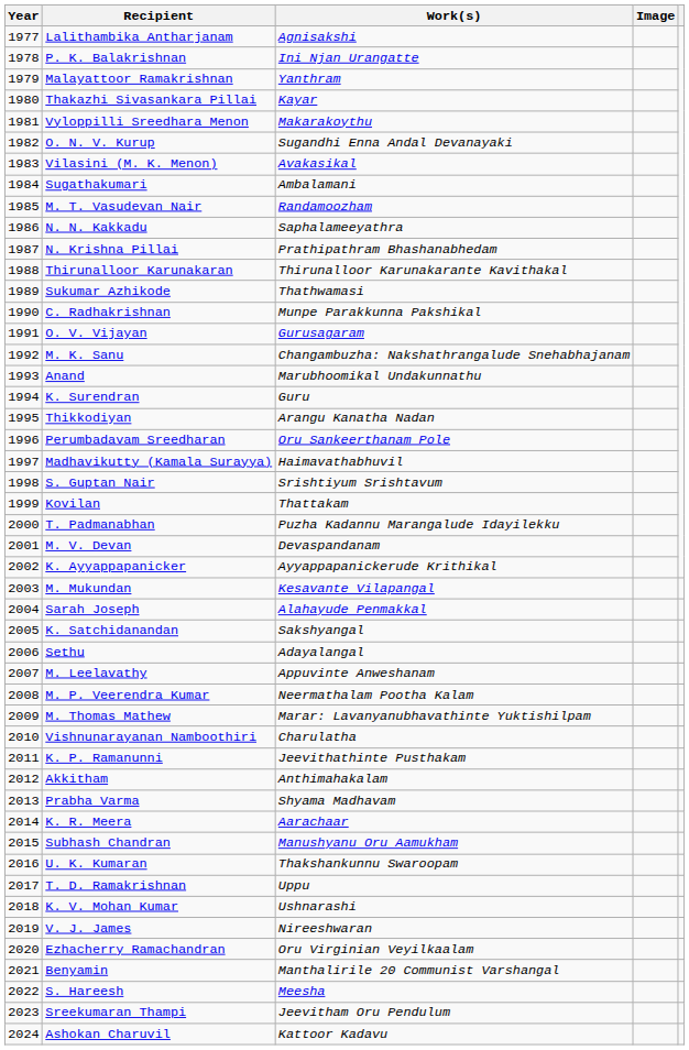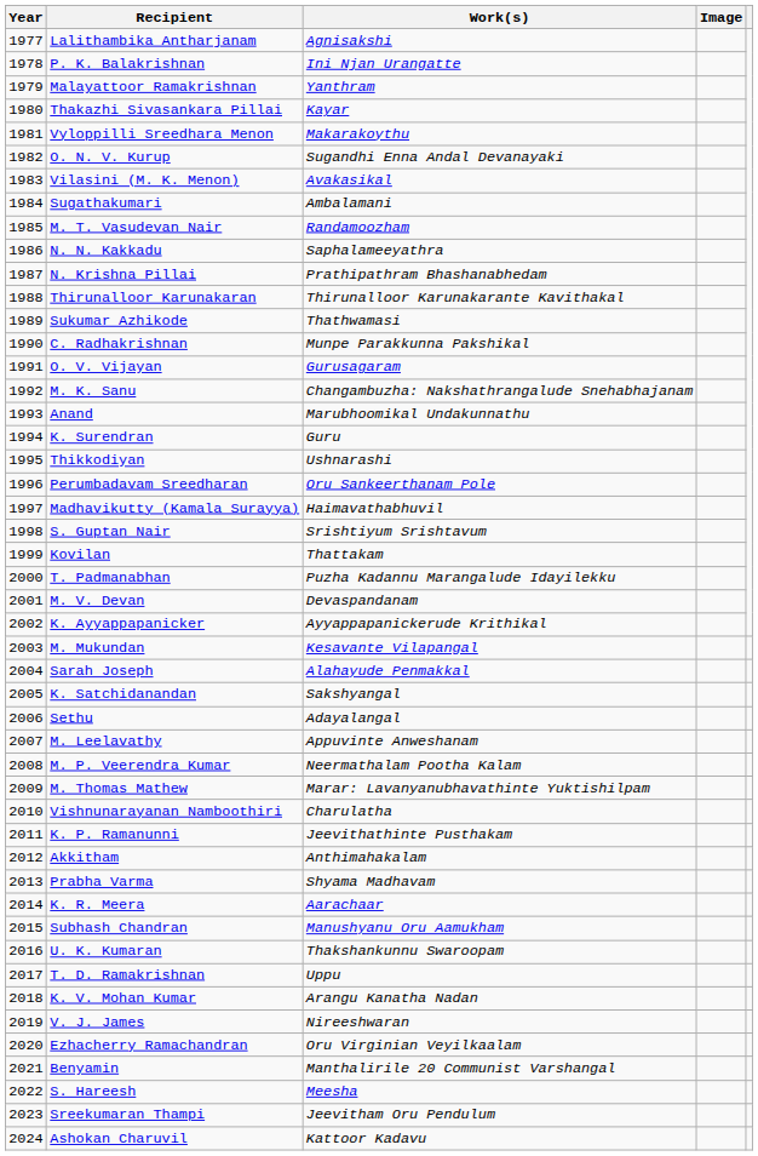Thikkodiyan | Work(s): Arangu Kanatha Nadan -> Ushnarashi
K. V. Mohan Kumar | Work(s): Ushnarashi -> Arangu Kanatha Nadan
